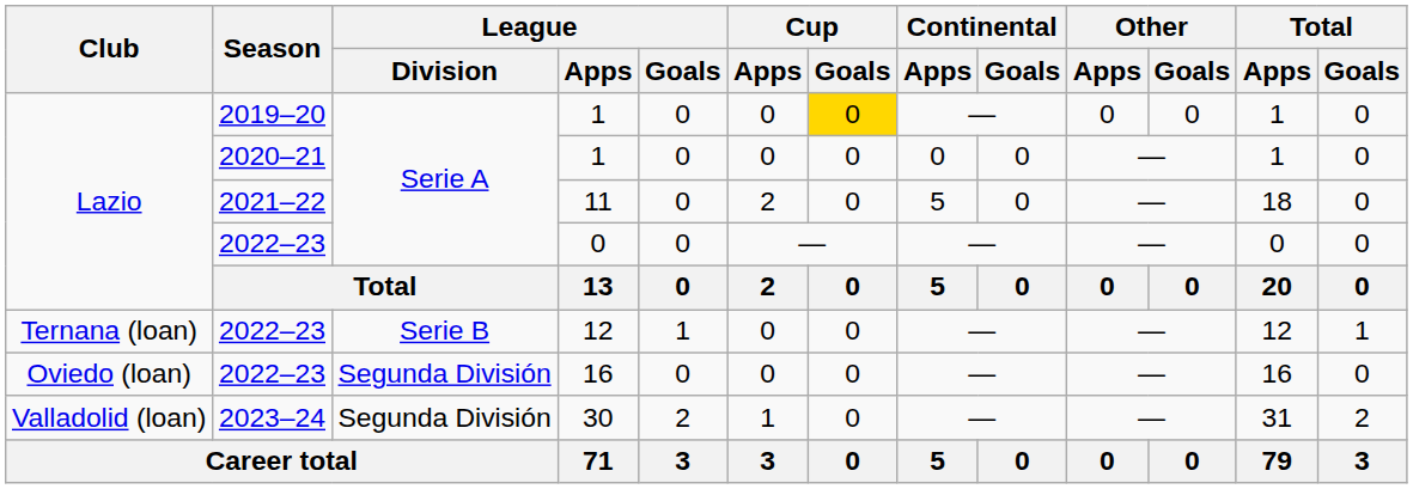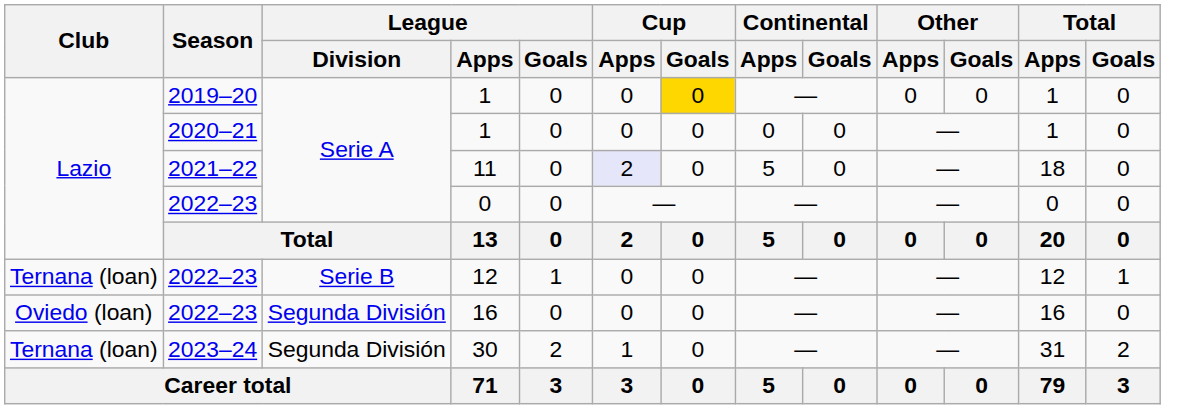11 | Cup / Apps: no background -> lavender background
30 | Club: Valladolid (loan) -> Ternana (loan)
